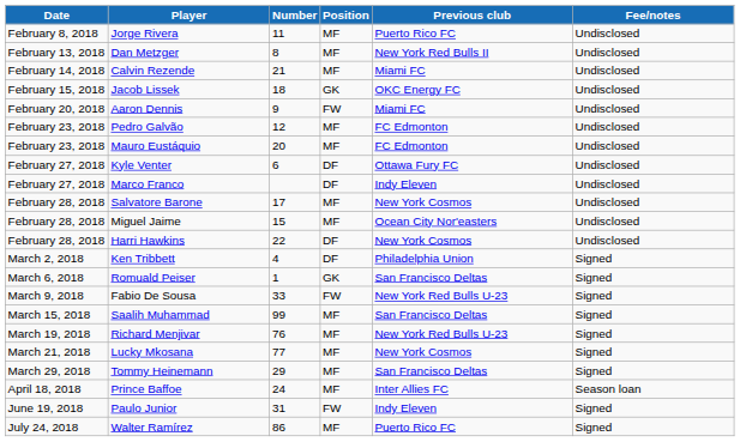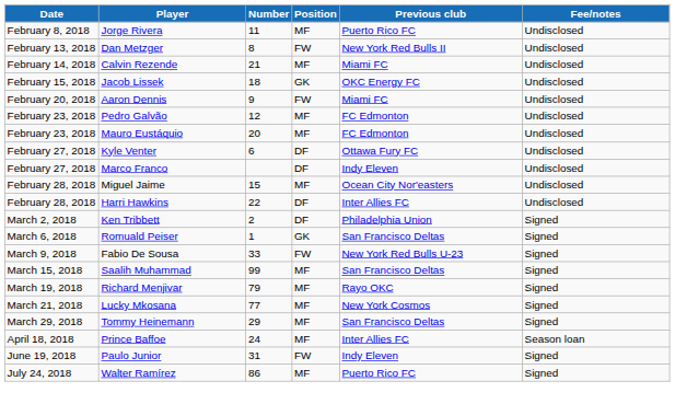Dan Metzger | Position: MF -> FW
- row: February 28, 2018 | Salvatore Barone | 17 | MF | New York Cosmos | Undisclosed
Harri Hawkins | Previous club: New York Cosmos -> Inter Allies FC
Ken Tribbett | Number: 4 -> 2
Richard Menjivar | Number: 76 -> 79
Richard Menjivar | Previous club: New York Red Bulls U-23 -> Rayo OKC
